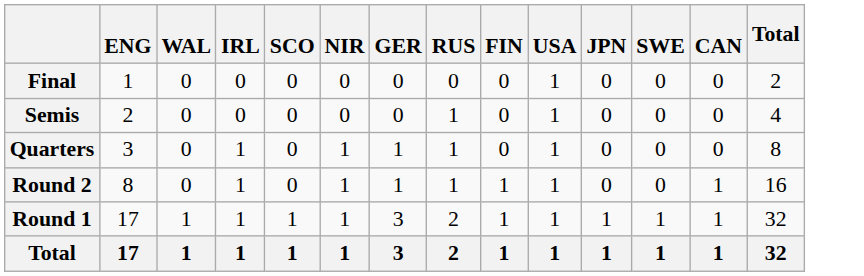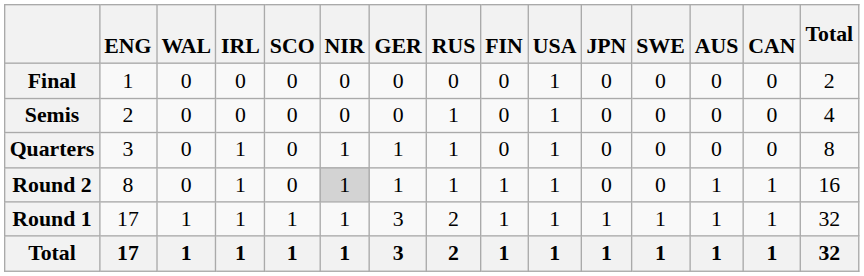+ column: AUS | 0 | 0 | 0 | 1 | 1 | 1
Round 2 | NIR: no background -> lightgrey background
